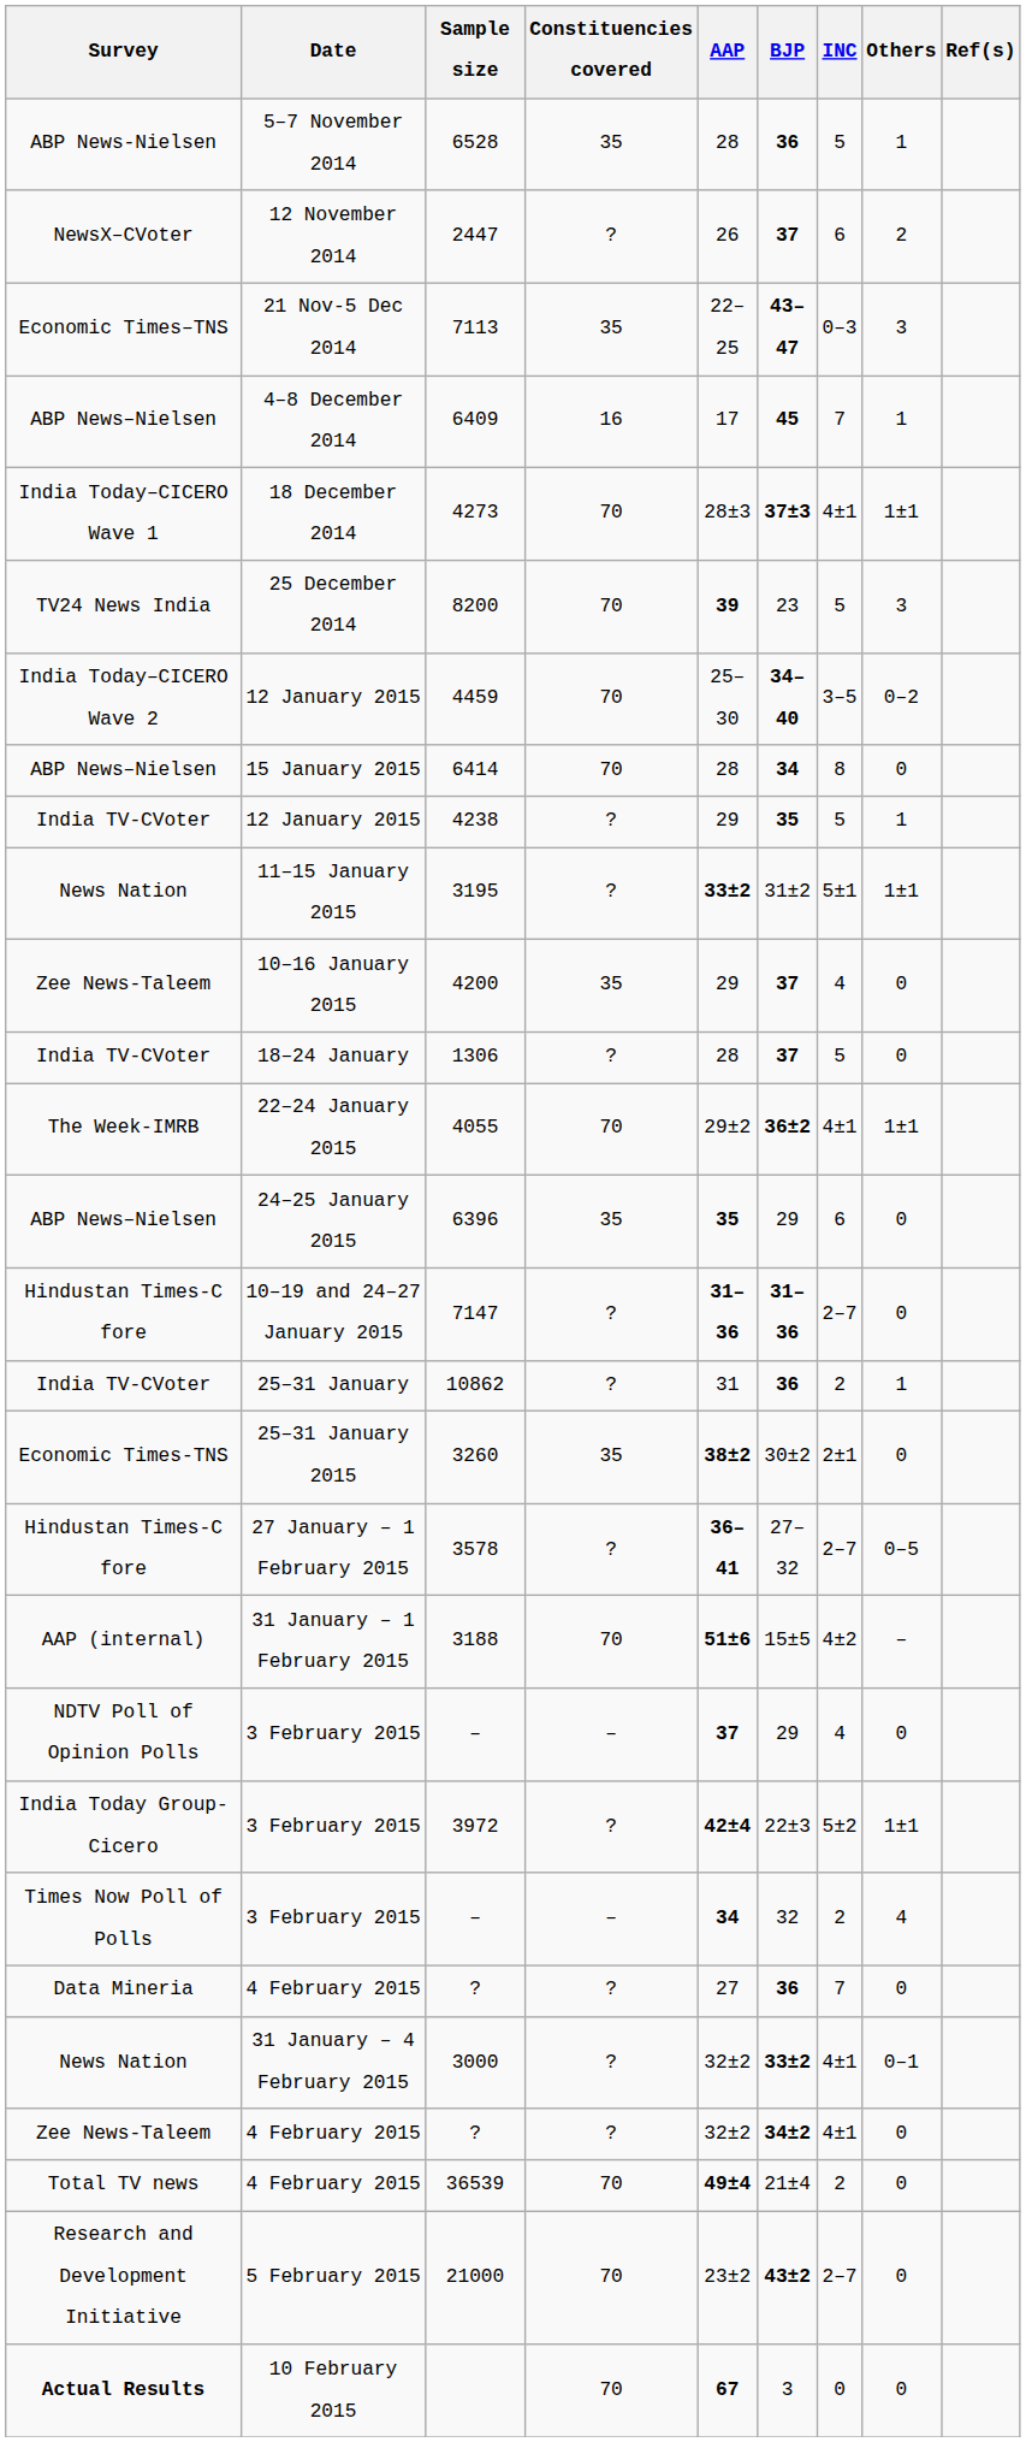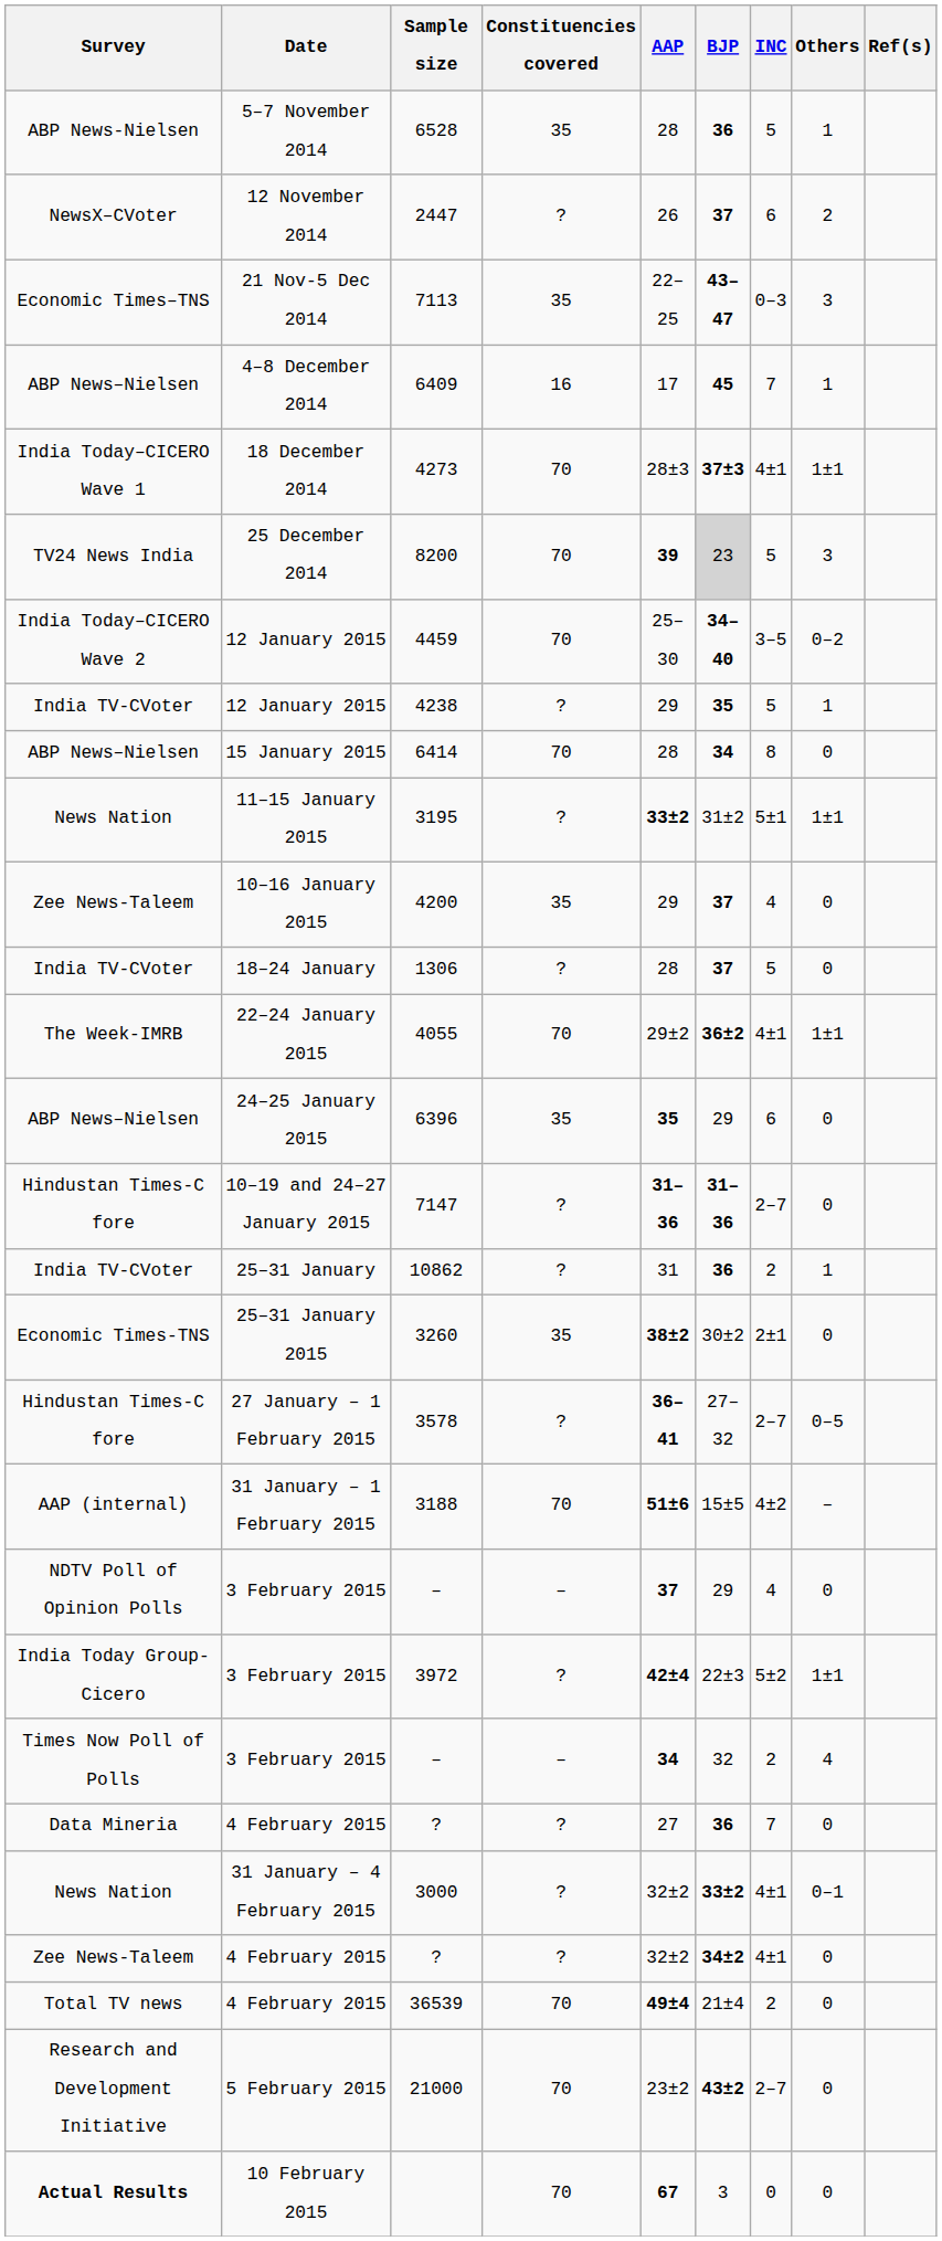8200 | BJP: no background -> lightgrey background
rows swapped: 4238 <-> 6414
